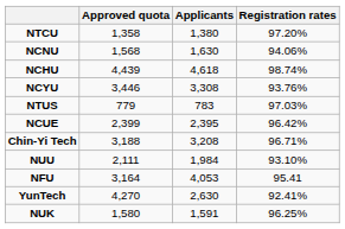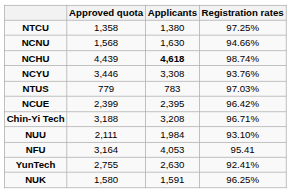NTCU | Registration rates: 97.20% -> 97.25%
NCNU | Registration rates: 94.06% -> 94.66%
NCHU | Applicants: normal -> bold
YunTech | Approved quota: 4,270 -> 2,755
